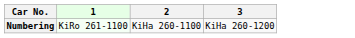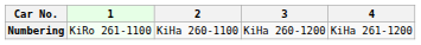+ column: 4 | KiHa 261-1200
